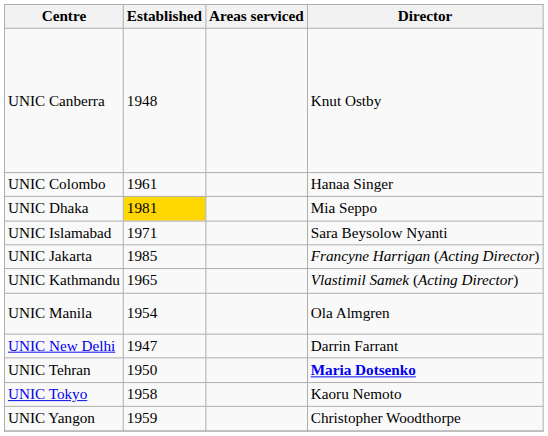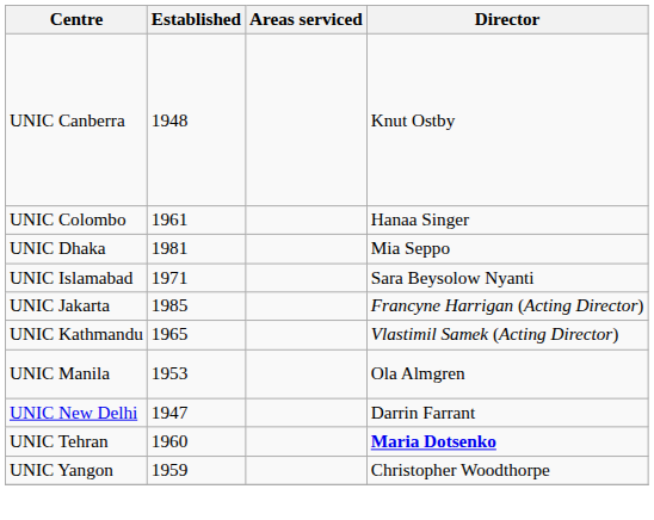UNIC Dhaka | Established: gold background -> no background
UNIC Manila | Established: 1954 -> 1953
UNIC Tehran | Established: 1950 -> 1960
- row: UNIC Tokyo | 1958 | Kaoru Nemoto
